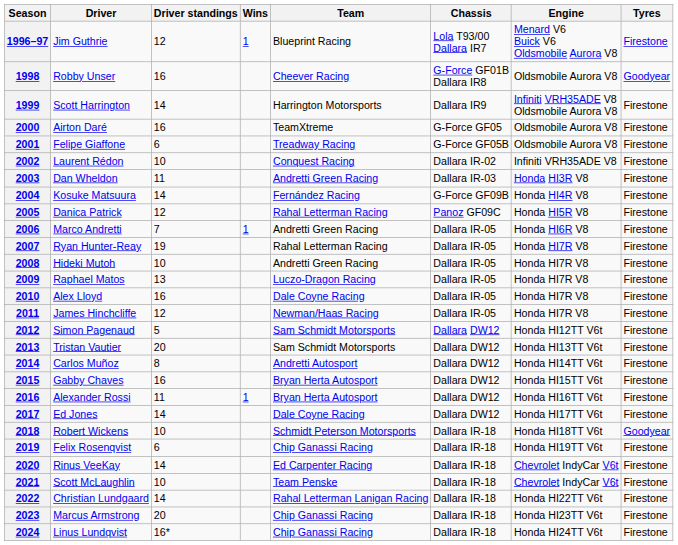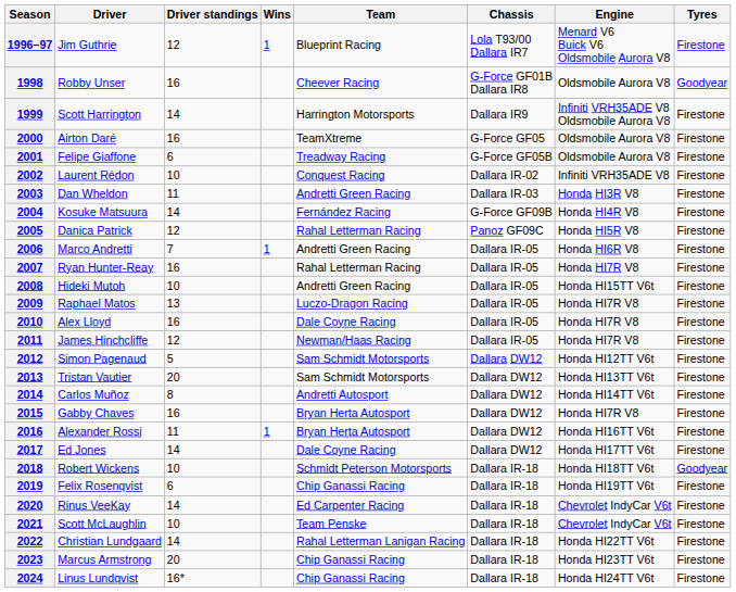2007 | Driver standings: 19 -> 16
2008 | Engine: Honda HI7R V8 -> Honda HI15TT V6t
2015 | Engine: Honda HI15TT V6t -> Honda HI7R V8
